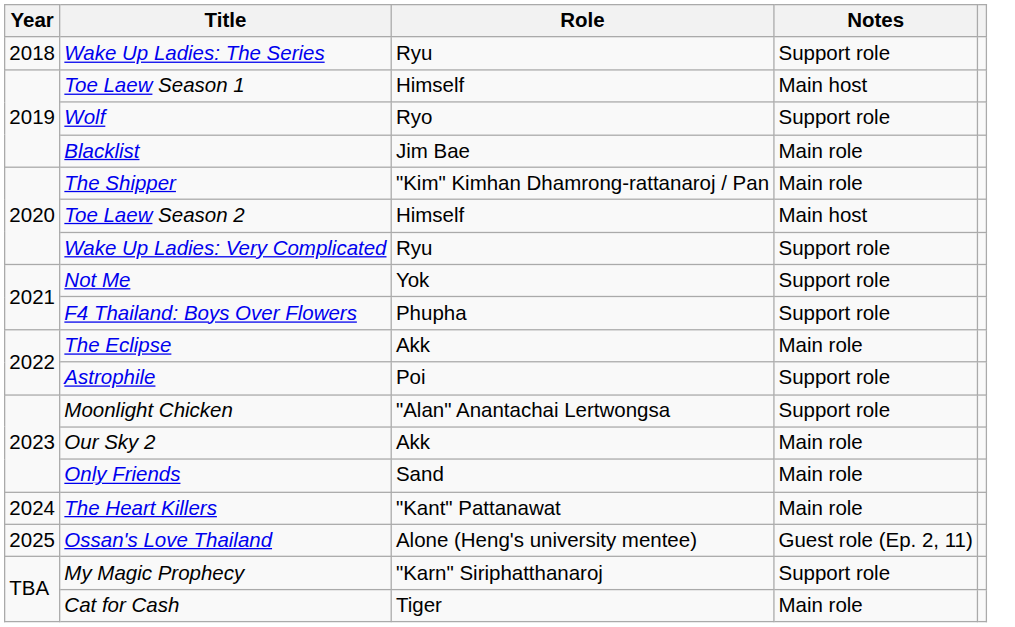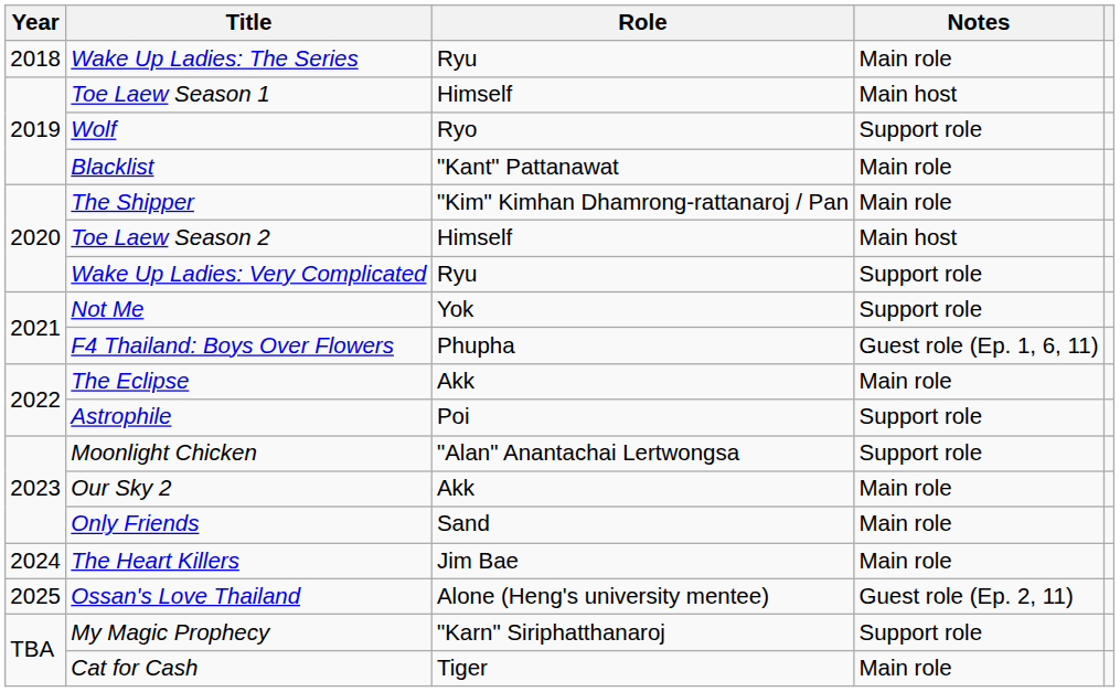Wake Up Ladies: The Series | Notes: Support role -> Main role
Blacklist | Role: Jim Bae -> "Kant" Pattanawat
F4 Thailand: Boys Over Flowers | Notes: Support role -> Guest role (Ep. 1, 6, 11)
The Heart Killers | Role: "Kant" Pattanawat -> Jim Bae
